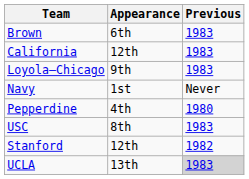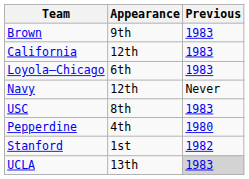Brown | Appearance: 6th -> 9th
Loyola–Chicago | Appearance: 9th -> 6th
Navy | Appearance: 1st -> 12th
rows swapped: Pepperdine <-> USC
Stanford | Appearance: 12th -> 1st
